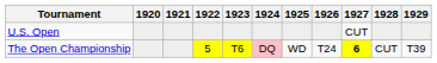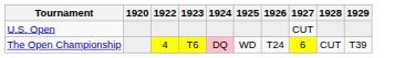- column: 1921
The Open Championship | 1922: 5 -> 4
The Open Championship | 1927: bold -> normal
